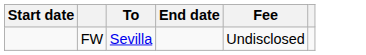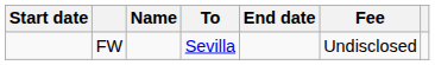+ column: Name
